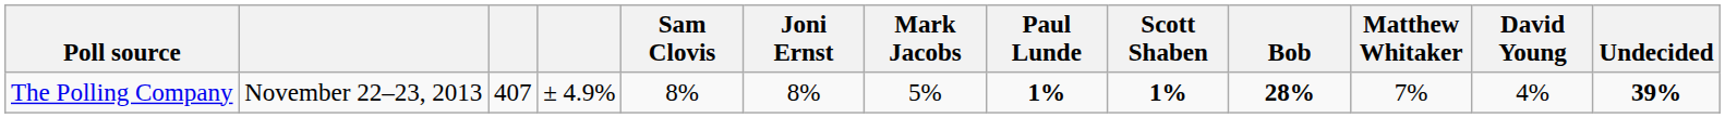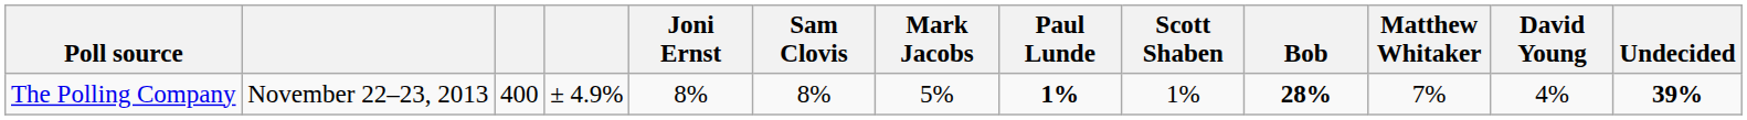columns swapped: Sam Clovis <-> Joni Ernst
The Polling Company | column 3: 407 -> 400
The Polling Company | Scott Shaben: bold -> normal
